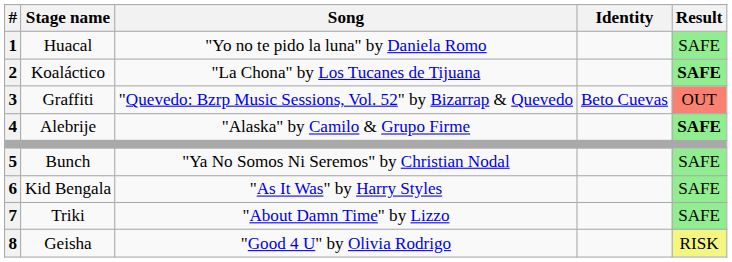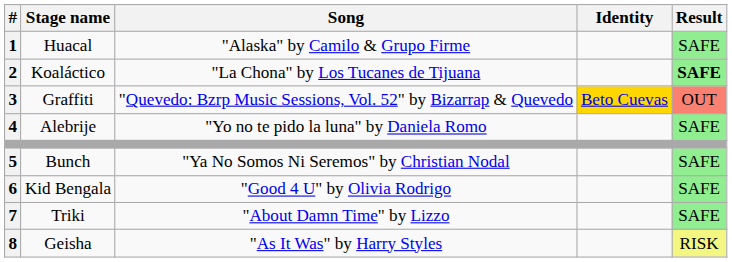Huacal | Song: "Yo no te pido la luna" by Daniela Romo -> "Alaska" by Camilo & Grupo Firme
Graffiti | Identity: no background -> gold background
Alebrije | Song: "Alaska" by Camilo & Grupo Firme -> "Yo no te pido la luna" by Daniela Romo
Alebrije | Result: bold -> normal
Kid Bengala | Song: "As It Was" by Harry Styles -> "Good 4 U" by Olivia Rodrigo
Geisha | Song: "Good 4 U" by Olivia Rodrigo -> "As It Was" by Harry Styles
